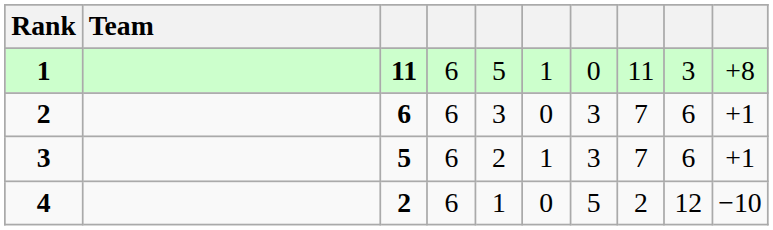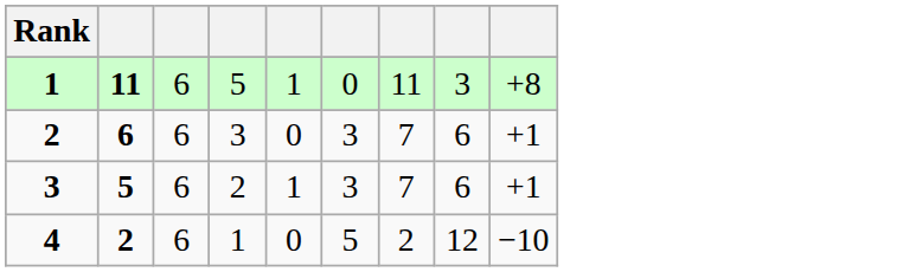- column: Team
